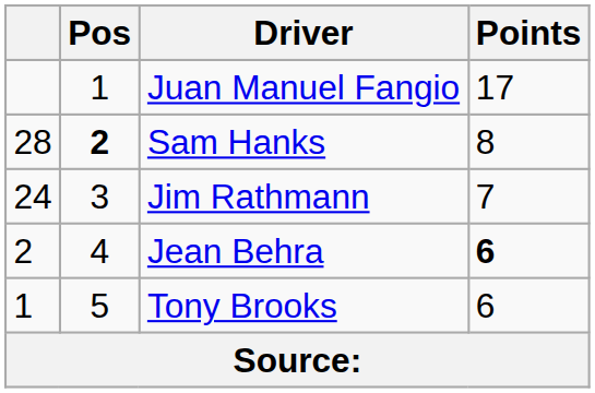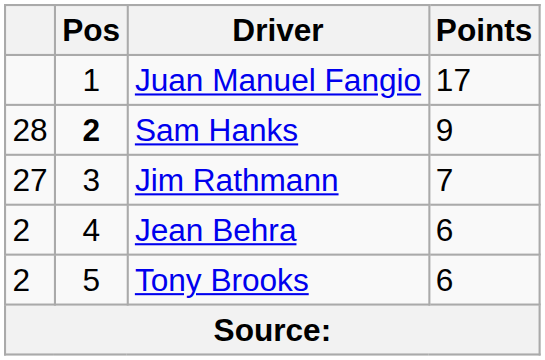Sam Hanks | Points: 8 -> 9
Jim Rathmann | column 1: 24 -> 27
Jean Behra | Points: bold -> normal
Tony Brooks | column 1: 1 -> 2
